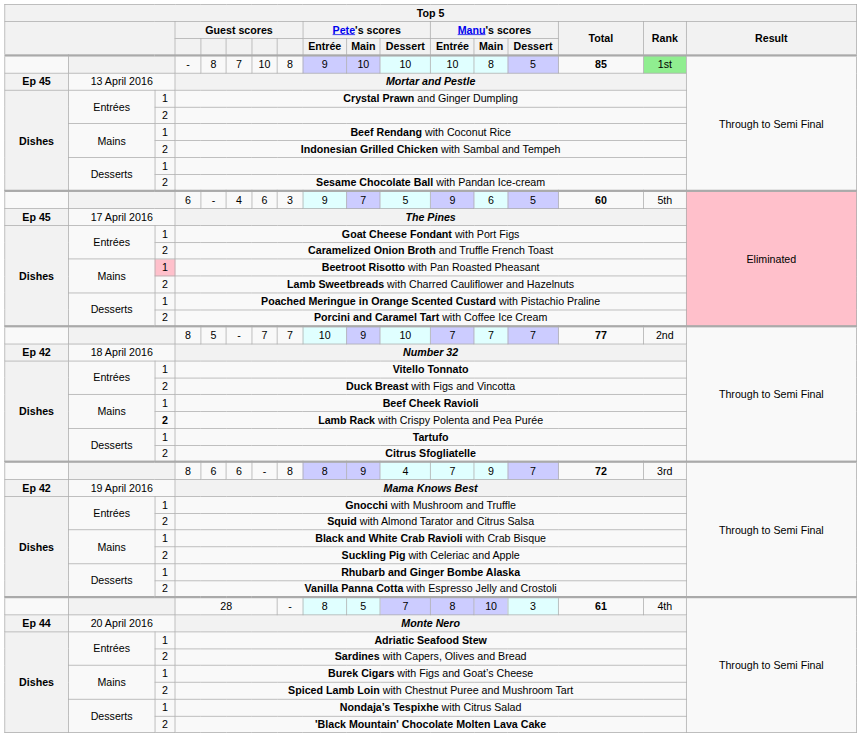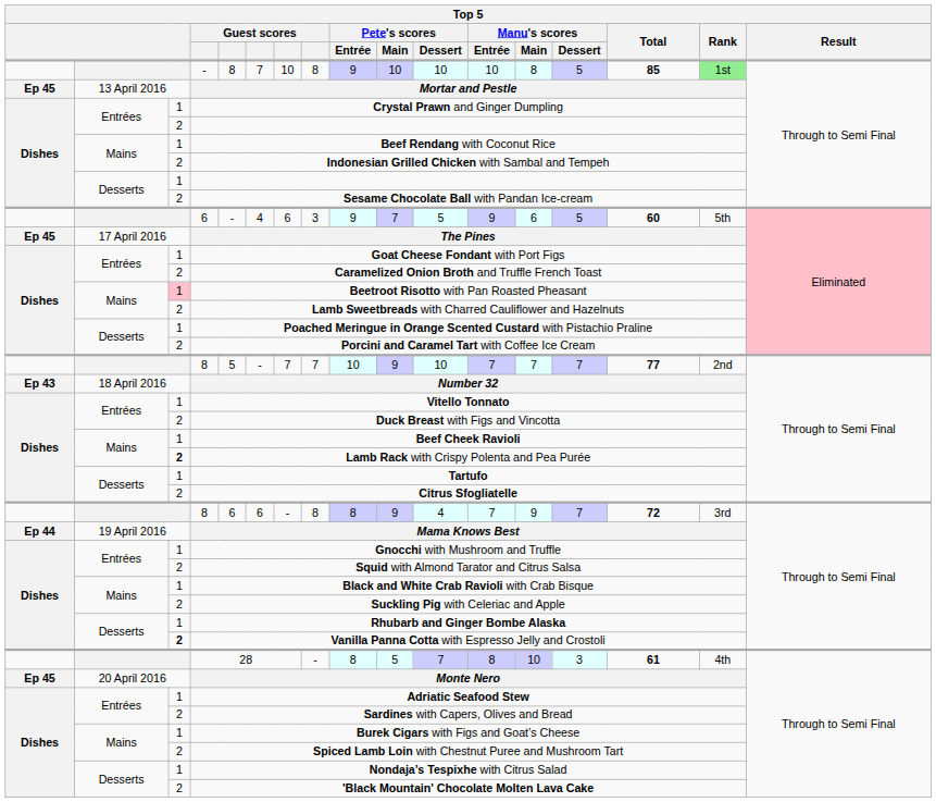Number 32 | column 1: Ep 42 -> Ep 43
Mama Knows Best | column 1: Ep 42 -> Ep 44
Vanilla Panna Cotta with Espresso Jelly and Crostoli | column 3: normal -> bold
Monte Nero | column 1: Ep 44 -> Ep 45
